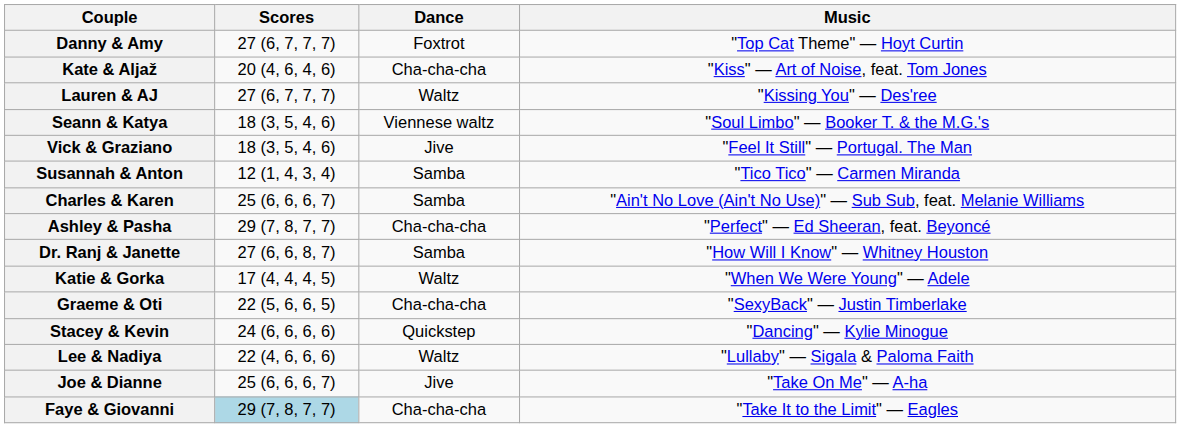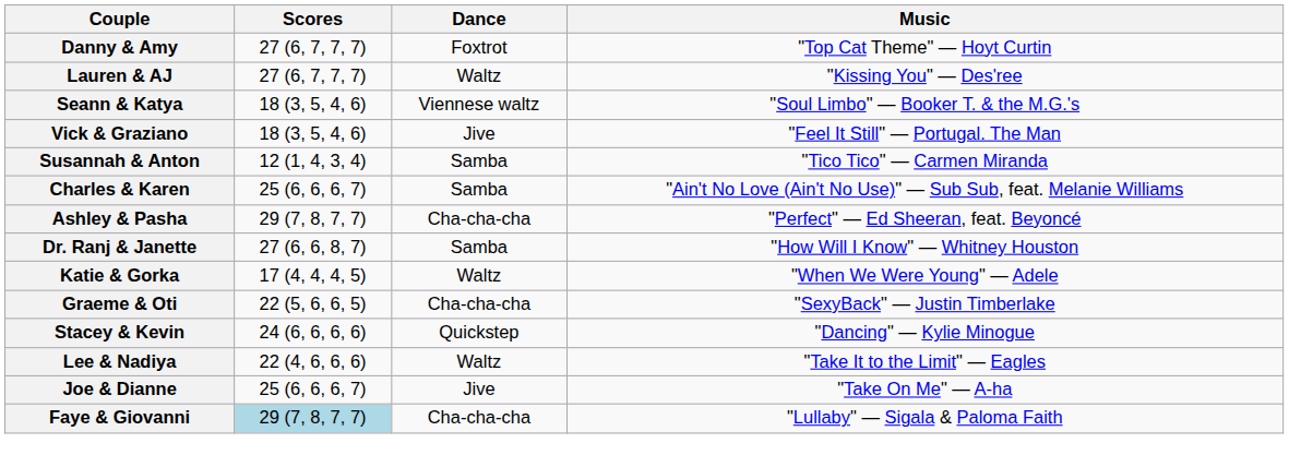- row: Kate & Aljaž | 20 (4, 6, 4, 6) | Cha-cha-cha | "Kiss" — Art of Noise, feat. Tom Jones
Lee & Nadiya | Music: "Lullaby" — Sigala & Paloma Faith -> "Take It to the Limit" — Eagles
Faye & Giovanni | Music: "Take It to the Limit" — Eagles -> "Lullaby" — Sigala & Paloma Faith
